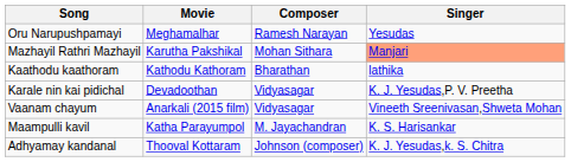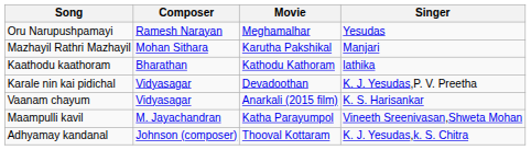columns swapped: Movie <-> Composer
Mazhayil Rathri Mazhayil | Singer: lightsalmon background -> no background
Vaanam chayum | Singer: Vineeth Sreenivasan,Shweta Mohan -> K. S. Harisankar
Maampulli kavil | Singer: K. S. Harisankar -> Vineeth Sreenivasan,Shweta Mohan
